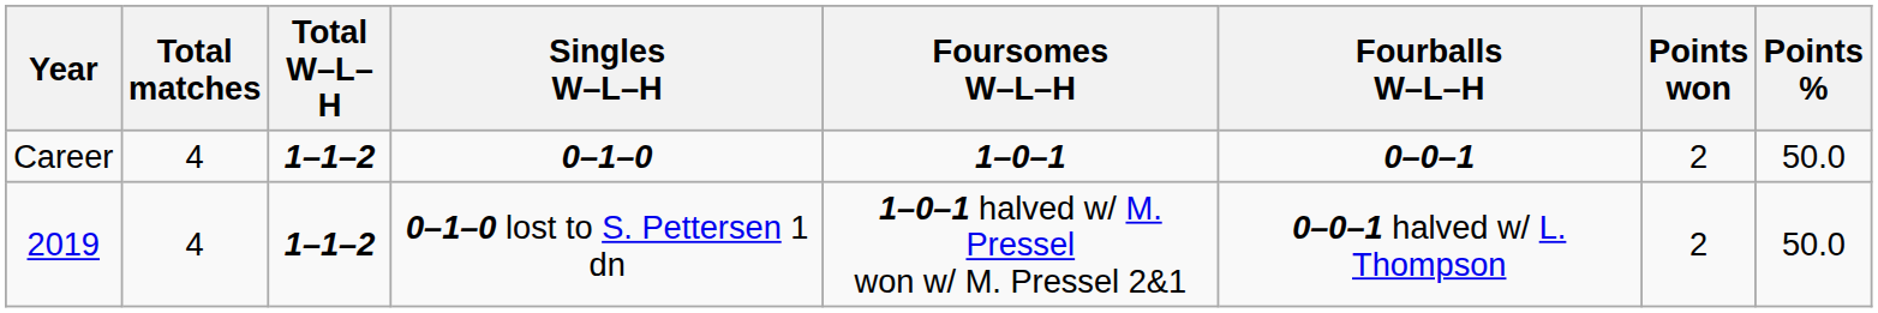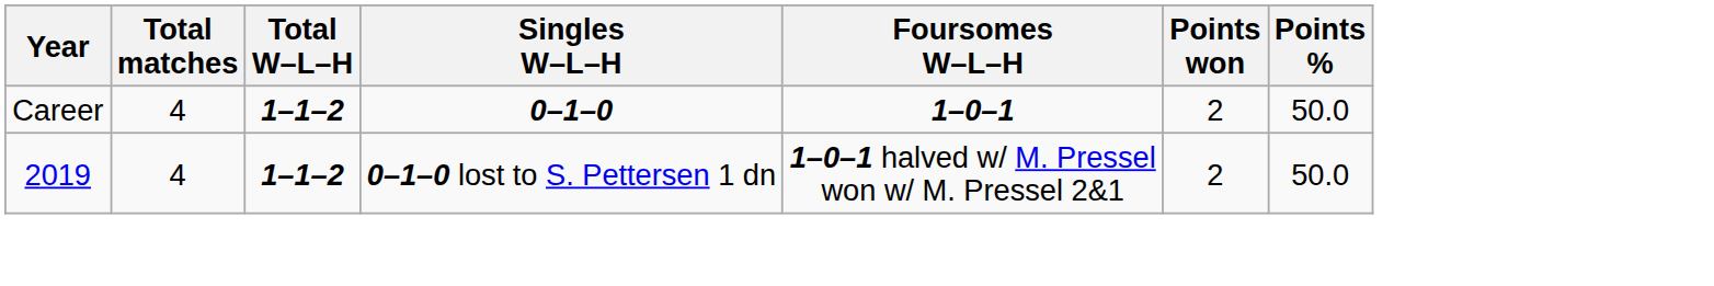- column: Fourballs W–L–H | 0–0–1 | 0–0–1 halved w/ L. Thompson
